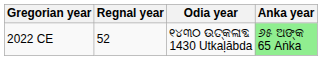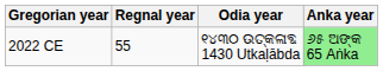2022 CE | Regnal year: 52 -> 55
